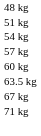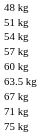+ row: 75 kg
